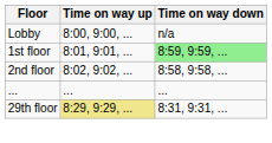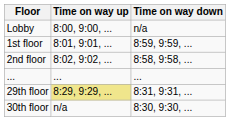1st floor | Time on way down: lightgreen background -> no background
+ row: 30th floor | n/a | 8:30, 9:30, ...
